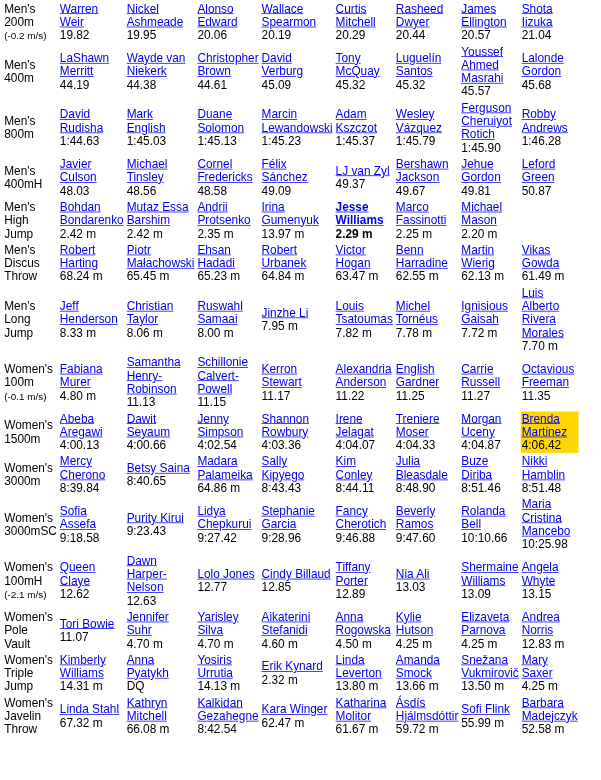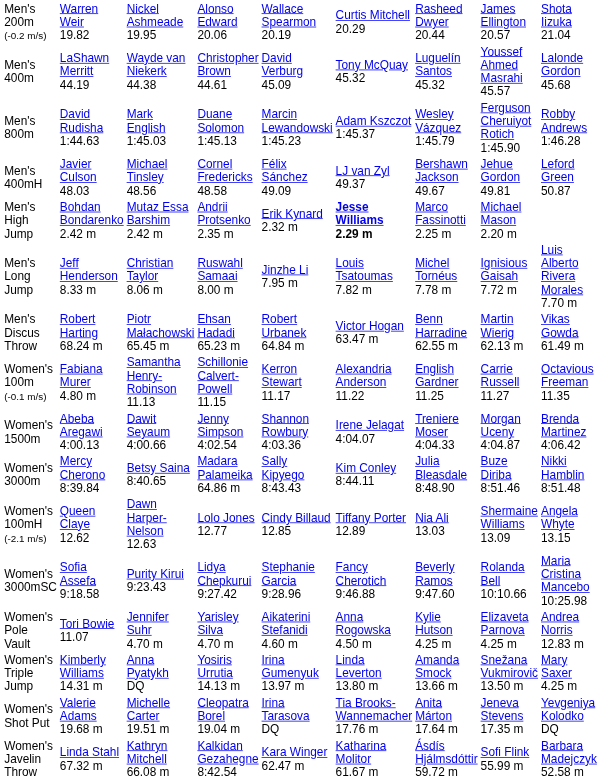Men's High Jump | column 5: Irina Gumenyuk 13.97 m -> Erik Kynard 2.32 m
rows swapped: Men's Long Jump <-> Men's Discus Throw
Women's 1500m | column 9: gold background -> no background
rows swapped: Women's 100mH (-2.1 m/s) <-> Women's 3000mSC
Women's Triple Jump | column 5: Erik Kynard 2.32 m -> Irina Gumenyuk 13.97 m
+ row: Women's Shot Put | Valerie Adams 19.68 m | Michelle Carter 19.51 m | Cleopatra Borel 19.04 m | Irina Tarasova DQ | Tia Brooks-Wannemacher 17.76 m | Anita Márton 17.64 m | Jeneva Stevens 17.35 m | Yevgeniya Kolodko DQ
